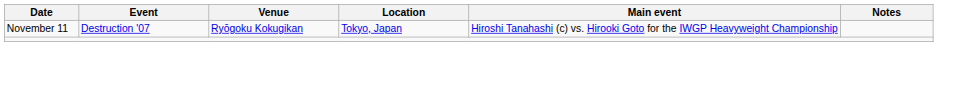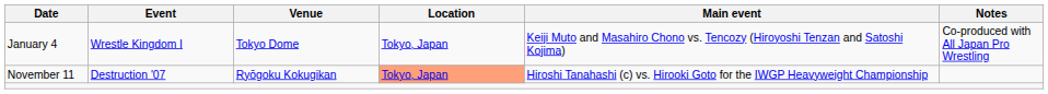+ row: January 4 | Wrestle Kingdom I | Tokyo Dome | Tokyo, Japan | Keiji Muto and Masahiro Chono vs. Tencozy (Hiroyoshi Tenzan and Satoshi Kojima) | Co-produced with All Japan Pro Wrestling
November 11 | Location: no background -> lightsalmon background
